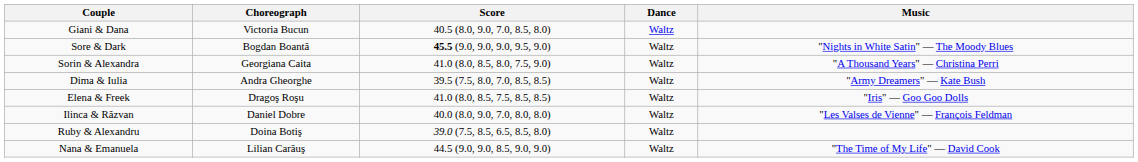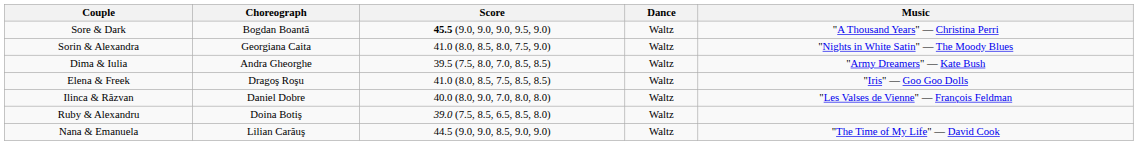- row: Giani & Dana | Victoria Bucun | 40.5 (8.0, 9.0, 7.0, 8.5, 8.0) | Waltz
Sore & Dark | Music: "Nights in White Satin" — The Moody Blues -> "A Thousand Years" — Christina Perri
Sorin & Alexandra | Music: "A Thousand Years" — Christina Perri -> "Nights in White Satin" — The Moody Blues
